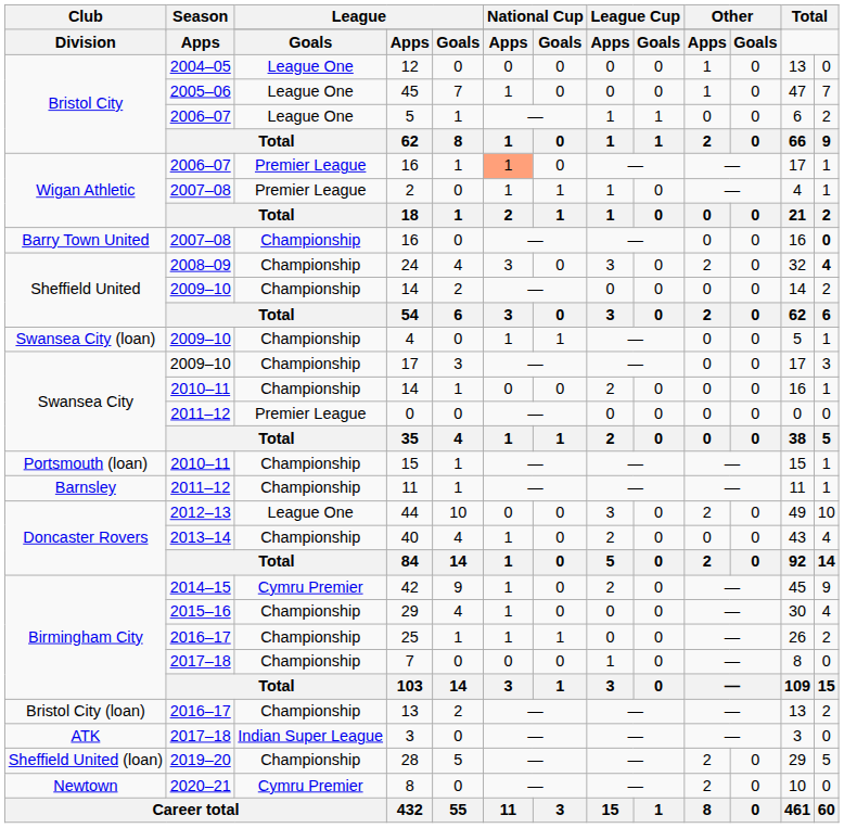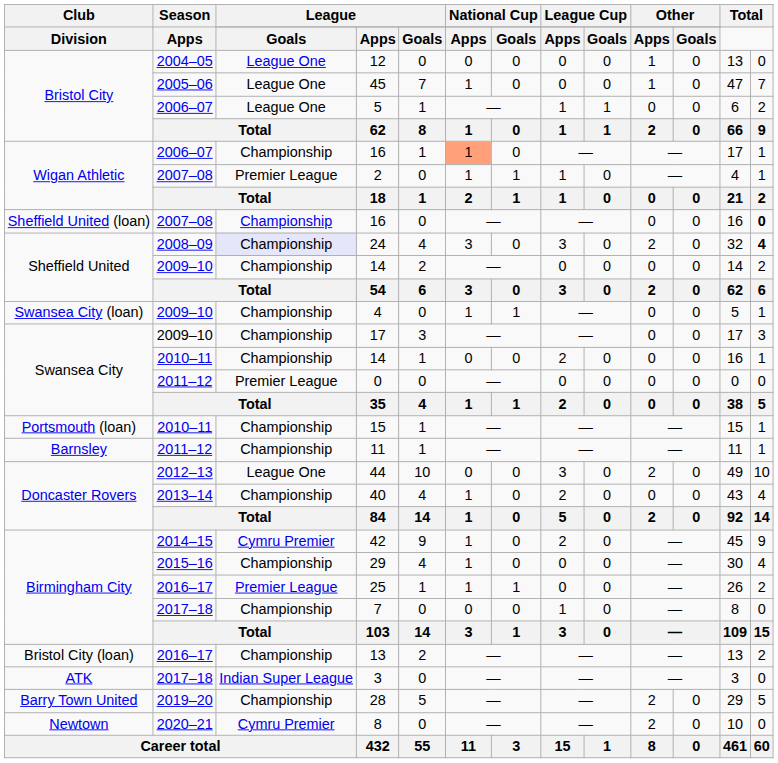2006–07 / 16 | column 3: Premier League -> Championship
2007–08 / 16 | Club: Barry Town United -> Sheffield United (loan)
24 | column 3: no background -> lavender background
25 | column 3: Championship -> Premier League
28 | Club: Sheffield United (loan) -> Barry Town United
